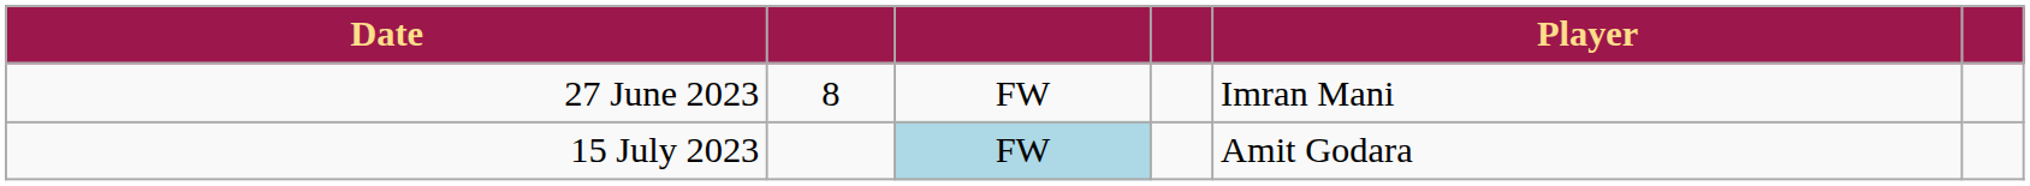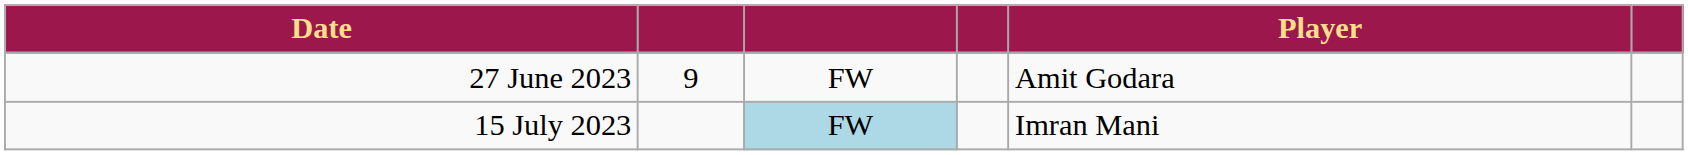27 June 2023 | column 2: 8 -> 9
27 June 2023 | Player: Imran Mani -> Amit Godara
15 July 2023 | Player: Amit Godara -> Imran Mani
